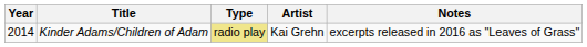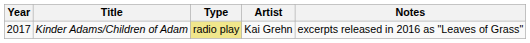Kinder Adams/Children of Adam | Year: 2014 -> 2017
